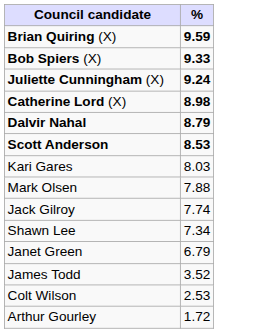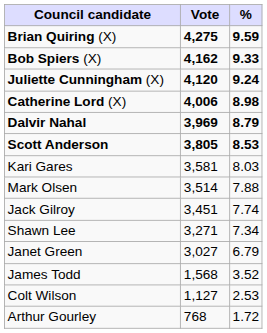+ column: Vote | 4,275 | 4,162 | 4,120 | 4,006 | 3,969 | 3,805 | 3,581 | 3,514 | 3,451 | 3,271 | 3,027 | 1,568 | 1,127 | 768
